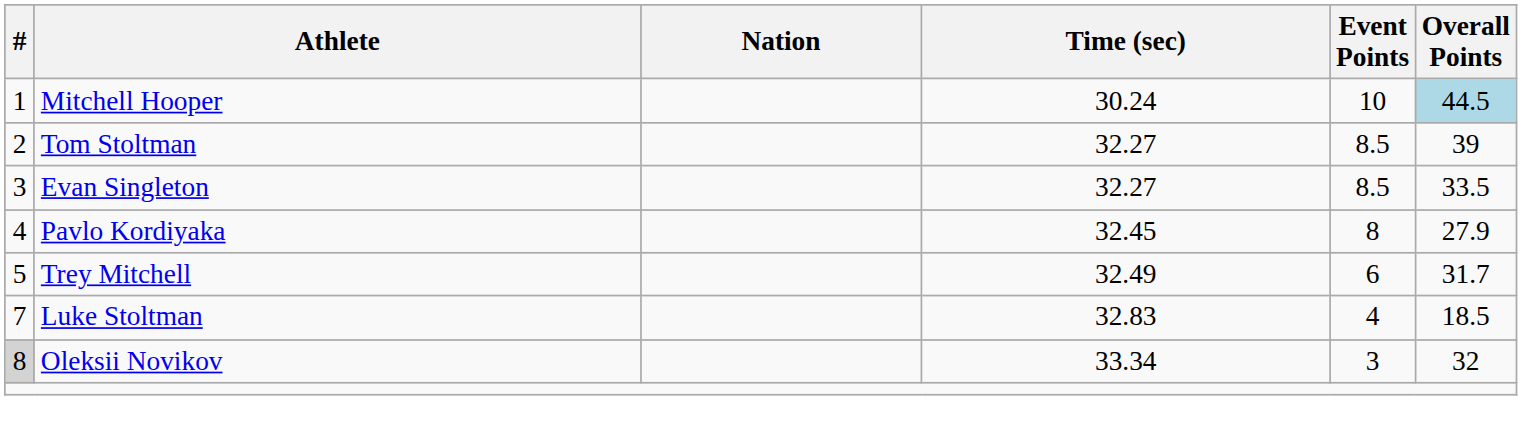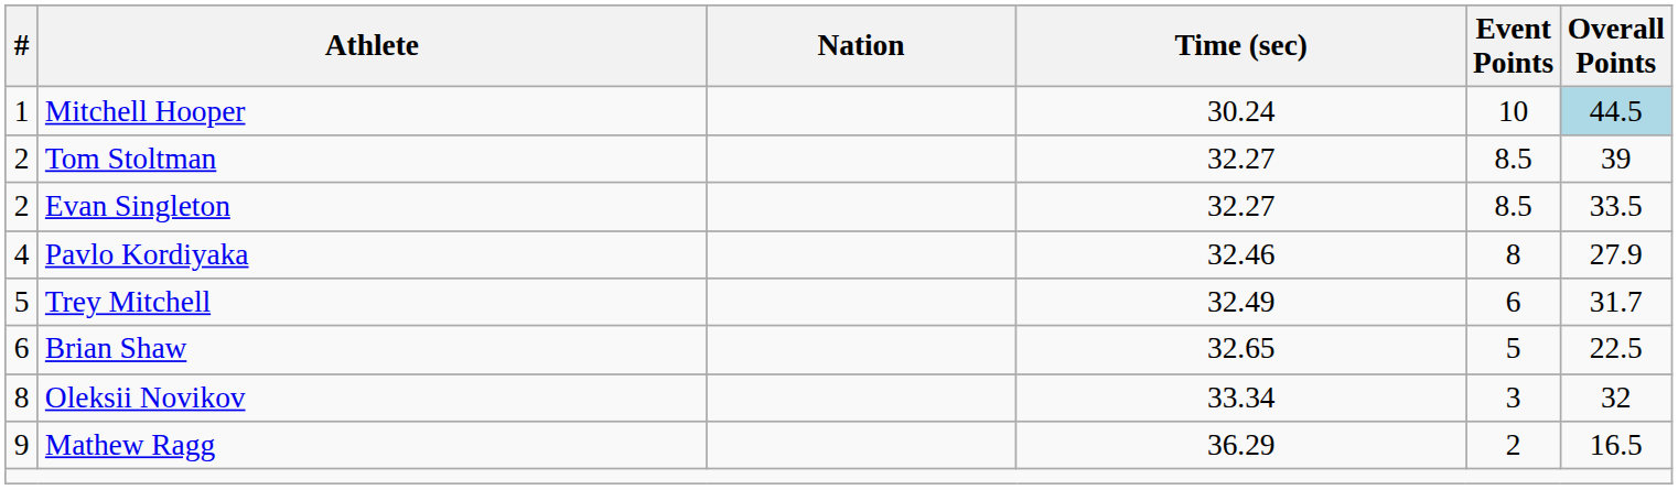Evan Singleton | #: 3 -> 2
Pavlo Kordiyaka | Time (sec): 32.45 -> 32.46
+ row: 6 | Brian Shaw | 32.65 | 5 | 22.5
- row: 7 | Luke Stoltman | 32.83 | 4 | 18.5
Oleksii Novikov | #: lightgrey background -> no background
+ row: 9 | Mathew Ragg | 36.29 | 2 | 16.5
